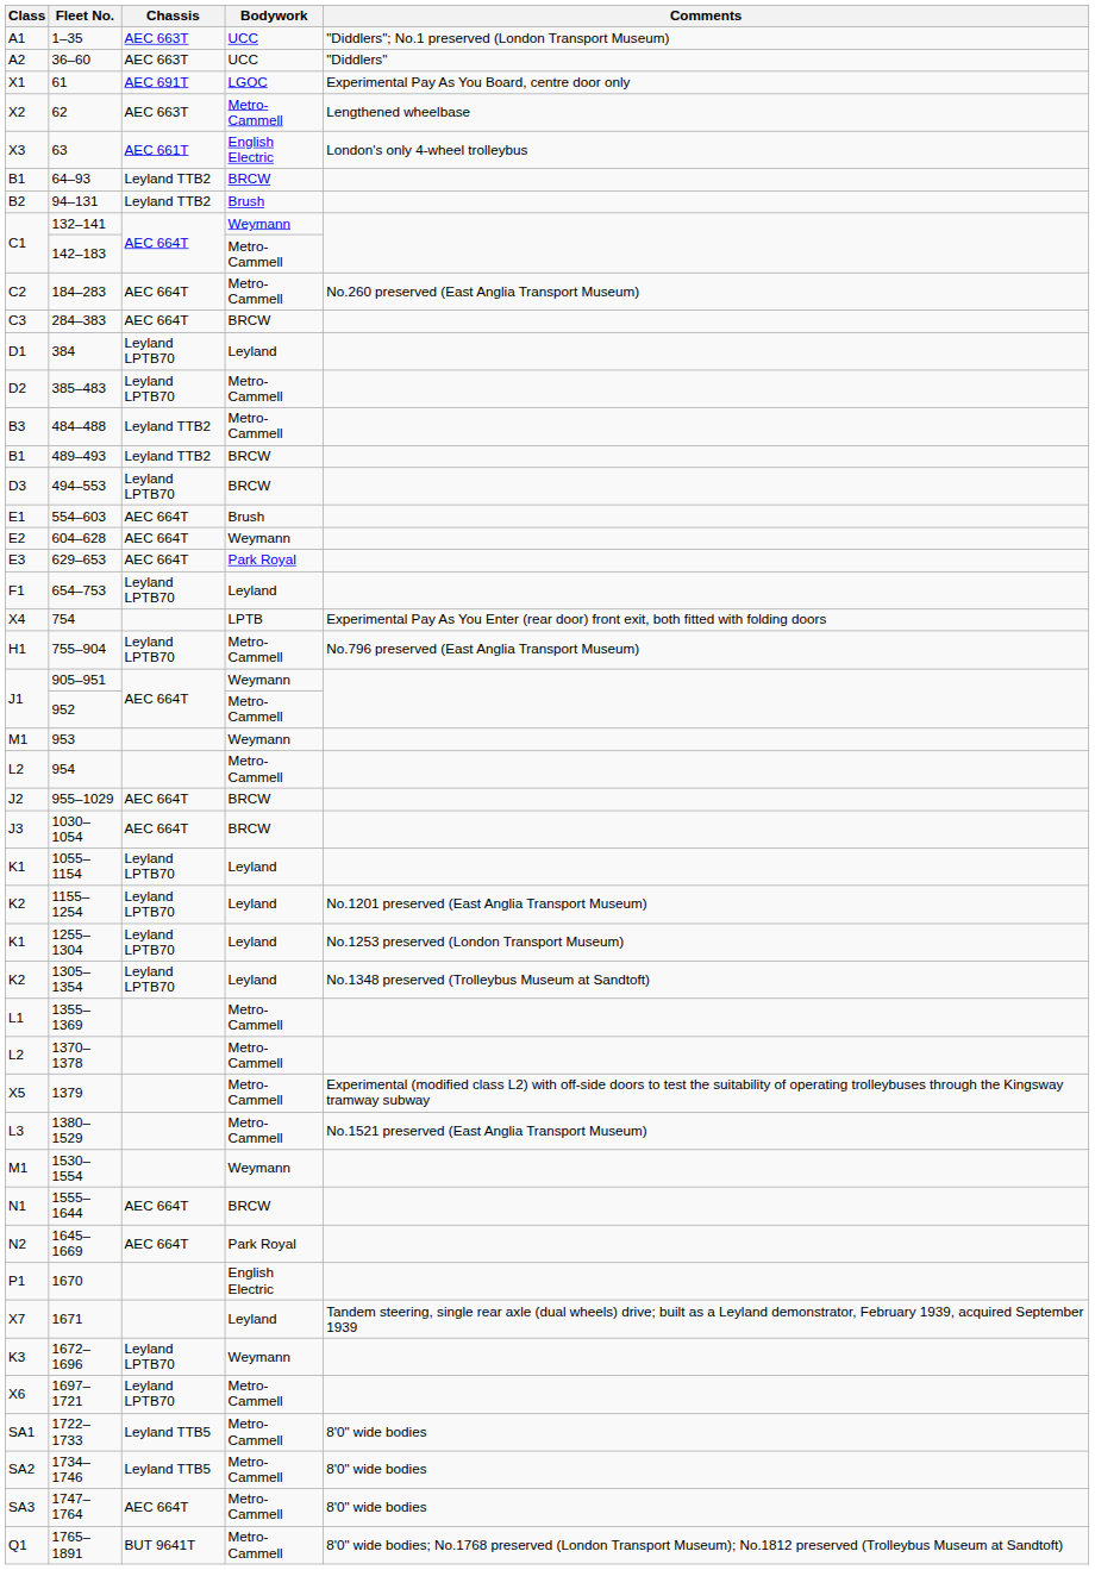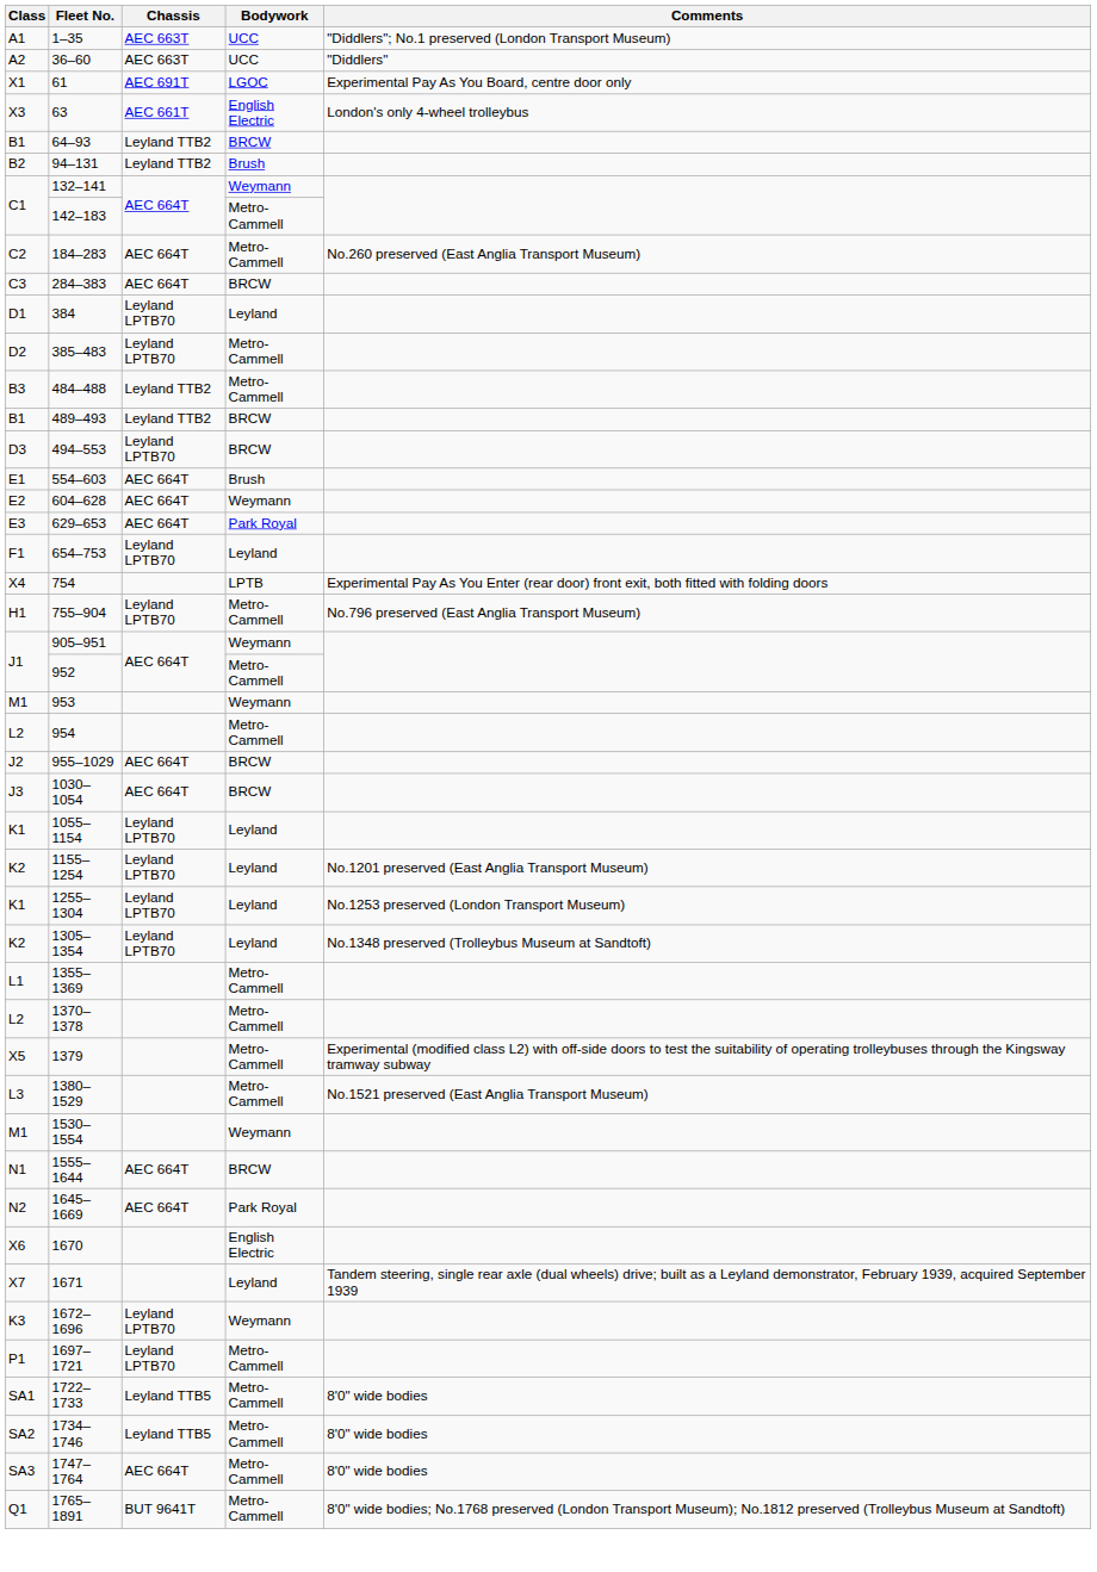- row: X2 | 62 | AEC 663T | Metro-Cammell | Lengthened wheelbase
1670 | Class: P1 -> X6
1697–1721 | Class: X6 -> P1
